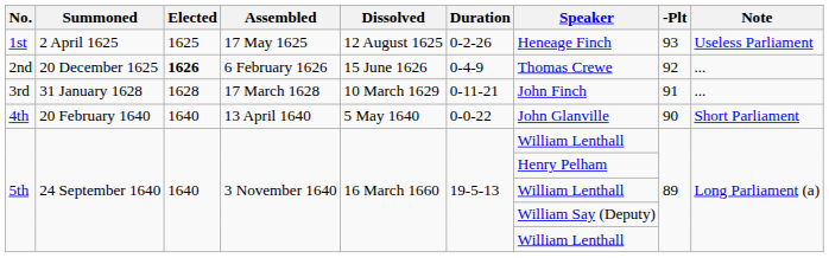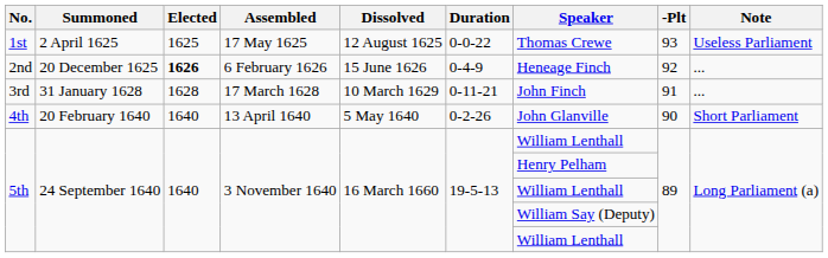1st | Duration: 0-2-26 -> 0-0-22
1st | Speaker: Heneage Finch -> Thomas Crewe
2nd | Speaker: Thomas Crewe -> Heneage Finch
4th | Duration: 0-0-22 -> 0-2-26
